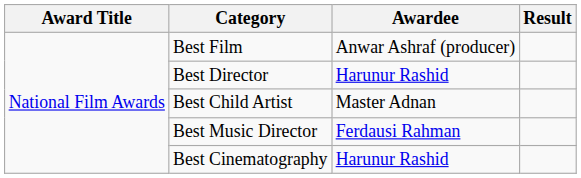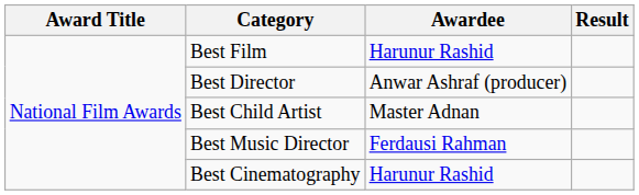Best Film | Awardee: Anwar Ashraf (producer) -> Harunur Rashid
Best Director | Awardee: Harunur Rashid -> Anwar Ashraf (producer)
